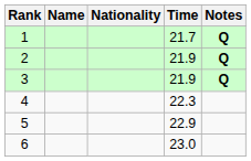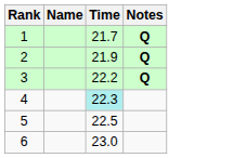- column: Nationality
3 | Time: 21.9 -> 22.2
4 | Time: no background -> paleturquoise background
5 | Time: 22.9 -> 22.5
